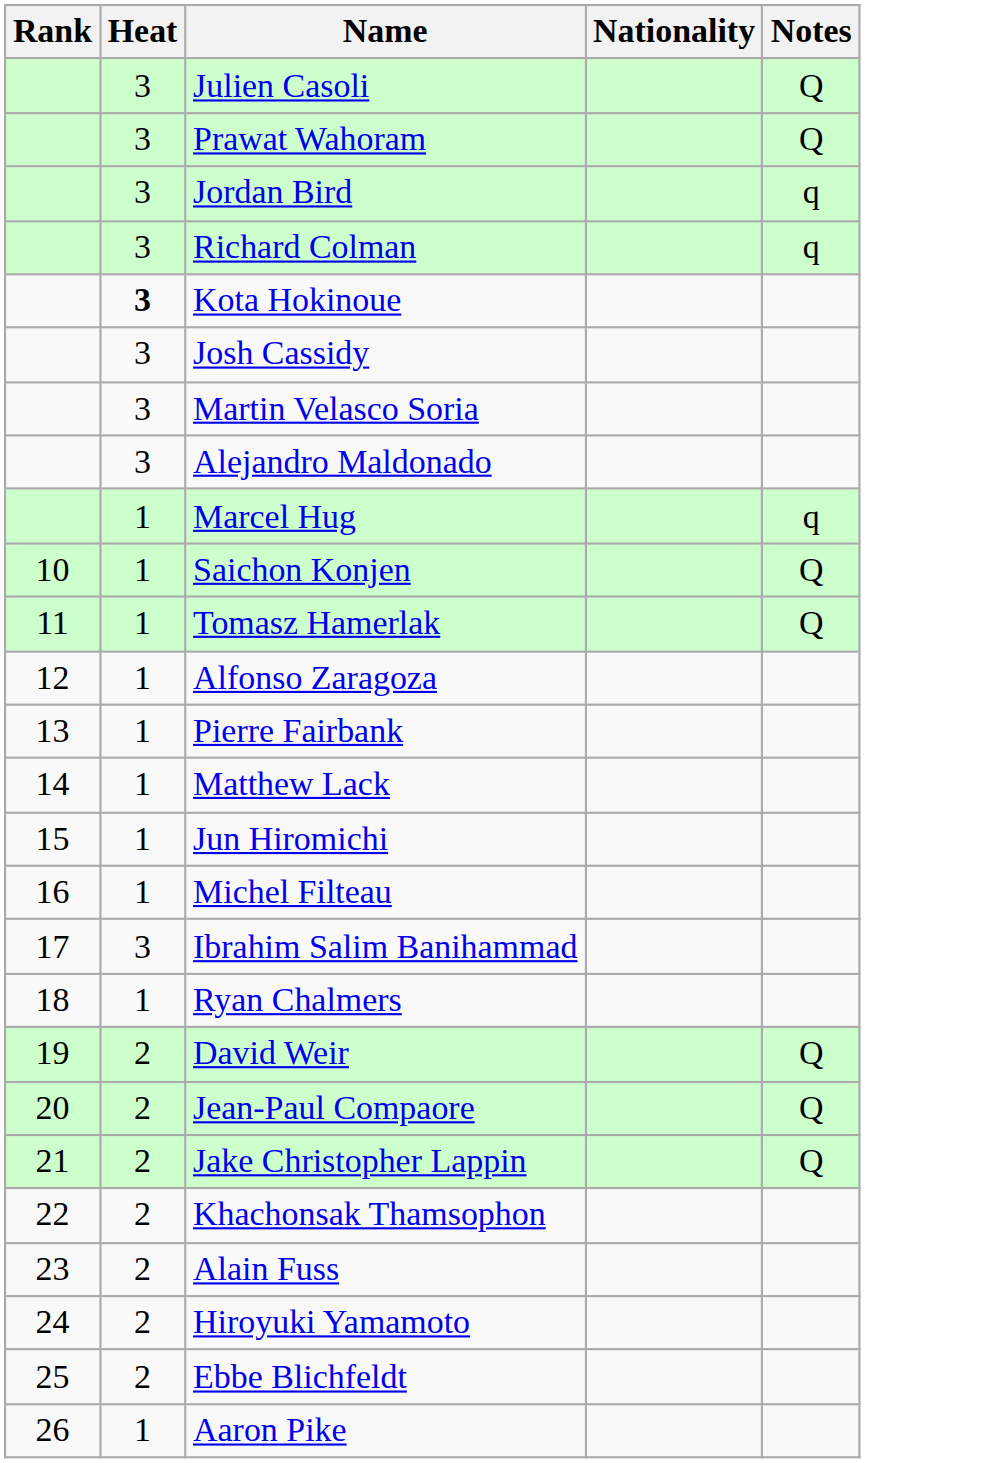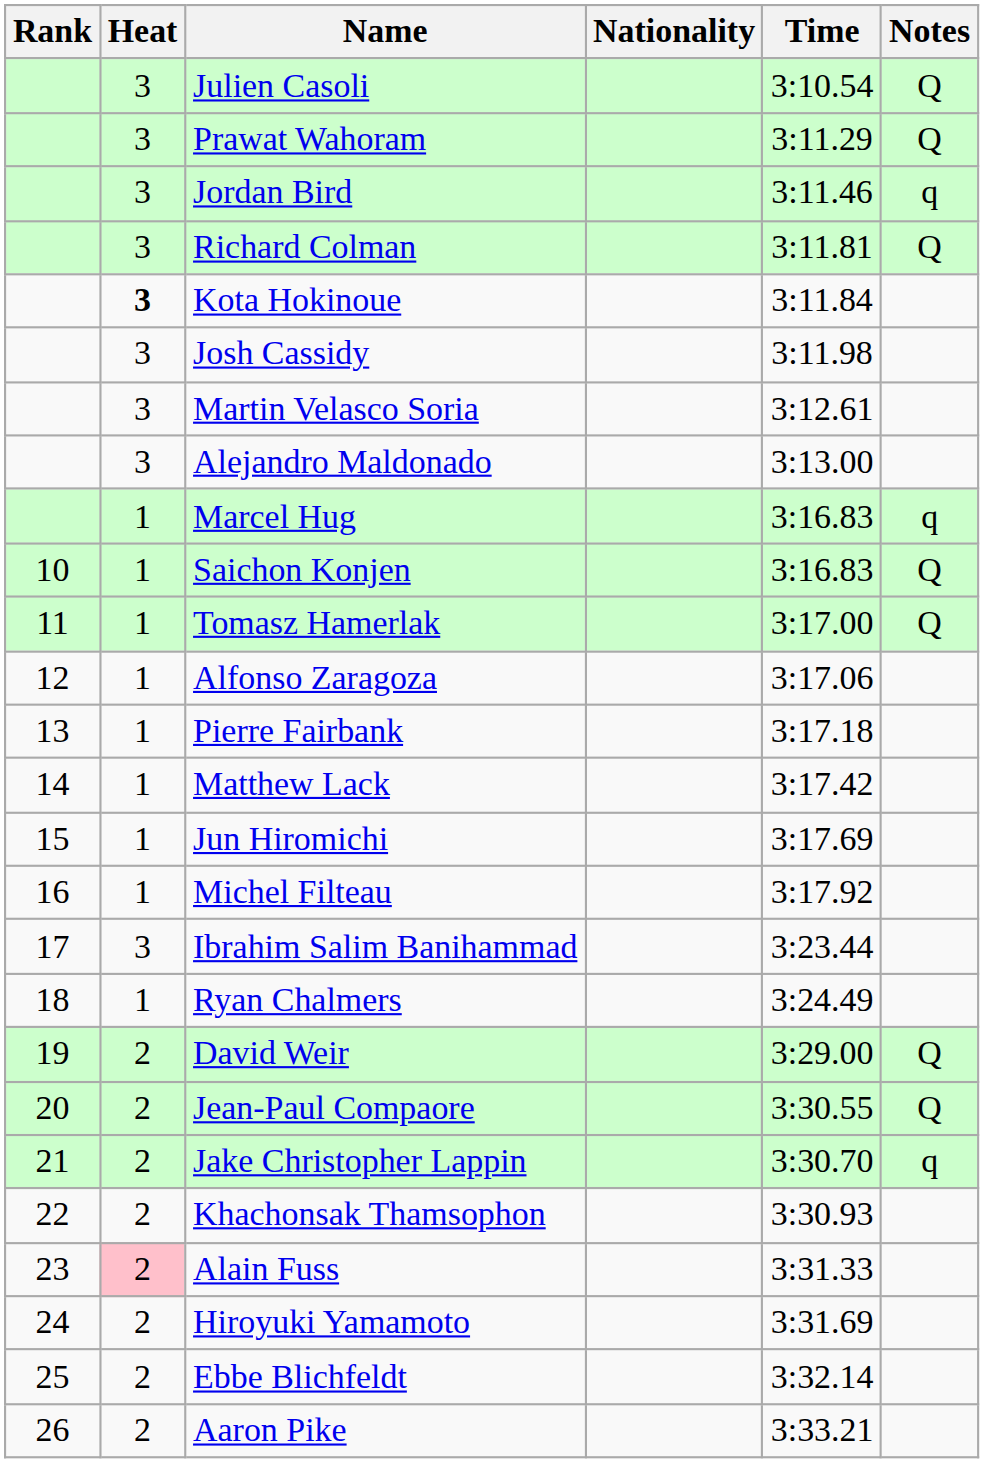+ column: Time | 3:10.54 | 3:11.29 | 3:11.46 | 3:11.81 | 3:11.84 | 3:11.98 | 3:12.61 | 3:13.00 | 3:16.83 | 3:16.83 | 3:17.00 | 3:17.06 | 3:17.18 | 3:17.42 | 3:17.69 | 3:17.92 | 3:23.44 | 3:24.49 | 3:29.00 | 3:30.55 | 3:30.70 | 3:30.93 | 3:31.33 | 3:31.69 | 3:32.14 | 3:33.21
Richard Colman | Notes: q -> Q
Jake Christopher Lappin | Notes: Q -> q
Alain Fuss | Heat: no background -> pink background
Aaron Pike | Heat: 1 -> 2
